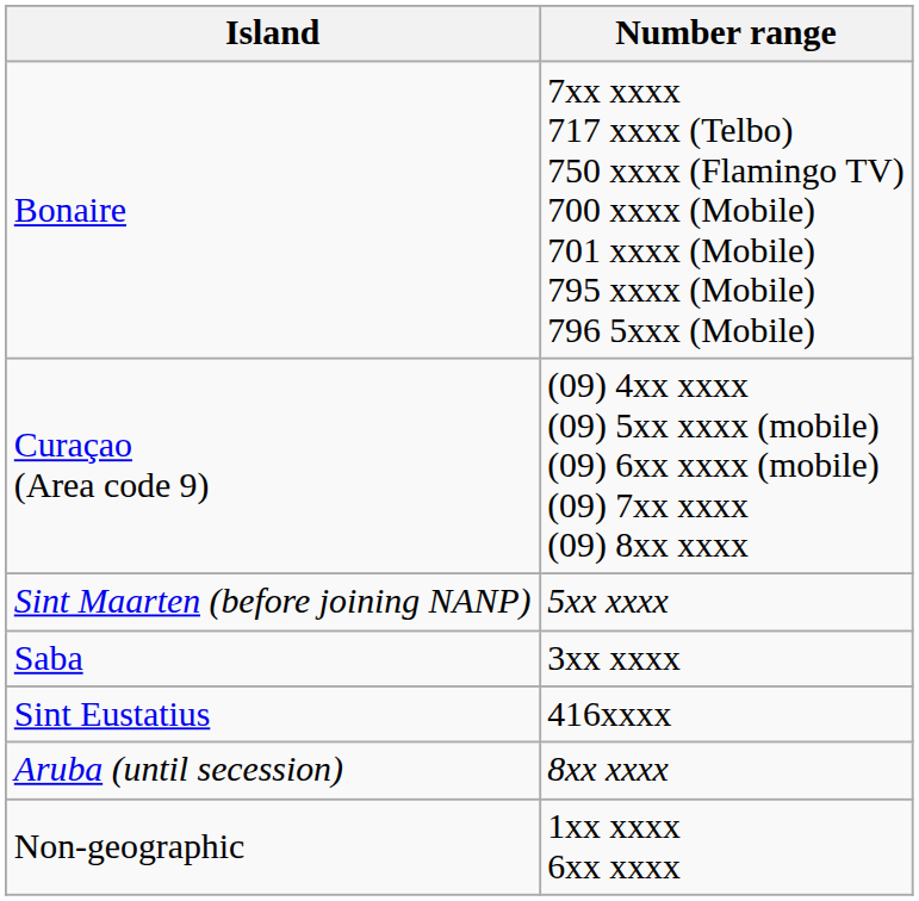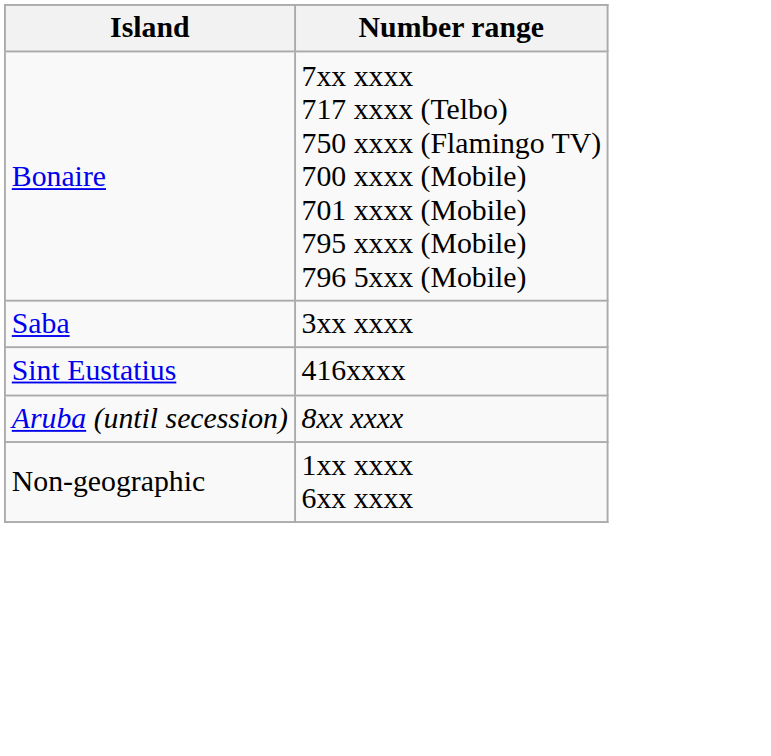- row: Curaçao (Area code 9) | (09) 4xx xxxx (09) 5xx xxxx (mobile) (09) 6xx xxxx (mobile) (09) 7xx xxxx (09) 8xx xxxx
- row: Sint Maarten (before joining NANP) | 5xx xxxx
